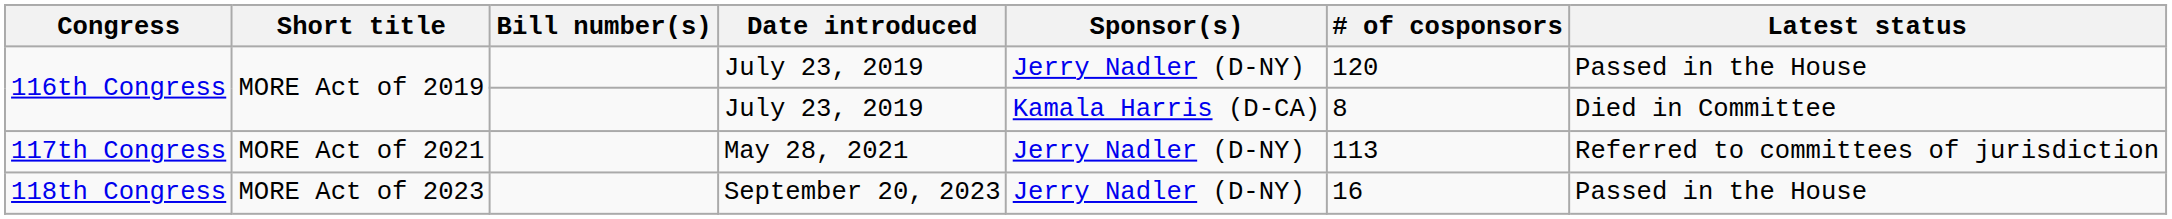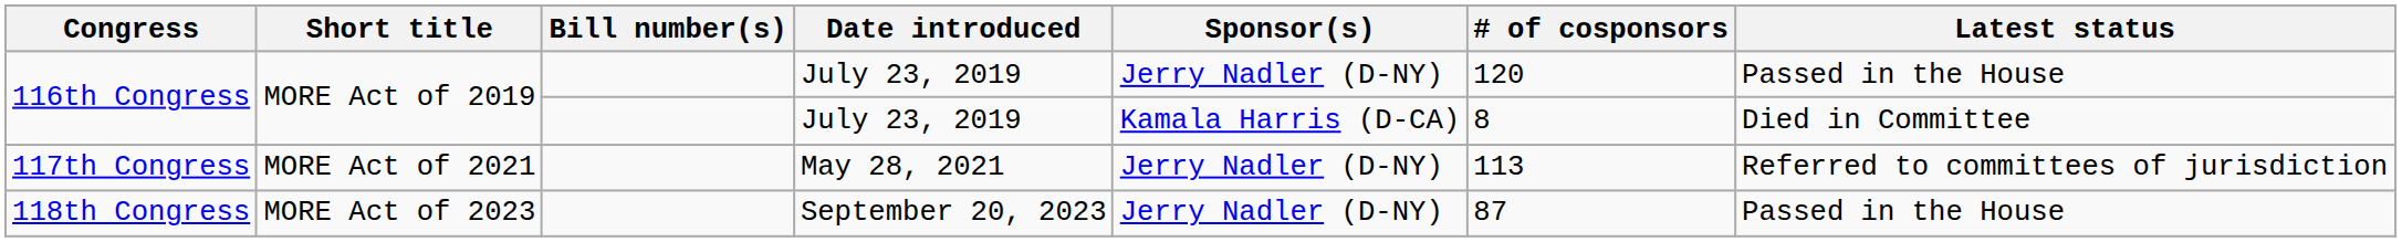118th Congress | # of cosponsors: 16 -> 87
